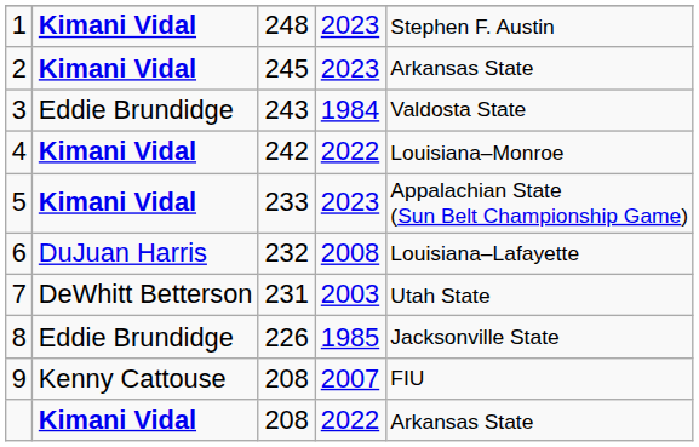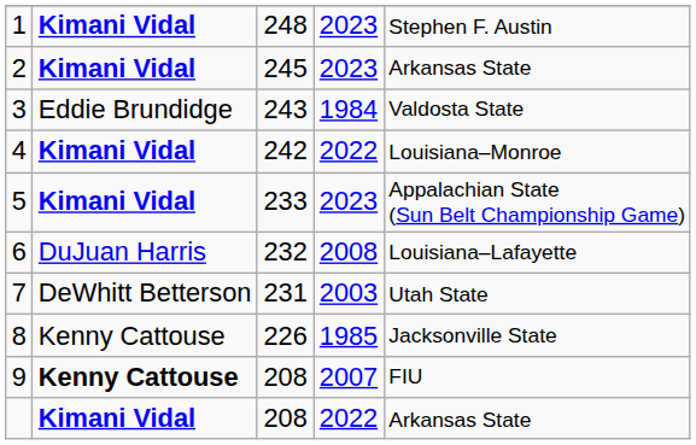8 | column 2: Eddie Brundidge -> Kenny Cattouse
9 | column 2: normal -> bold
